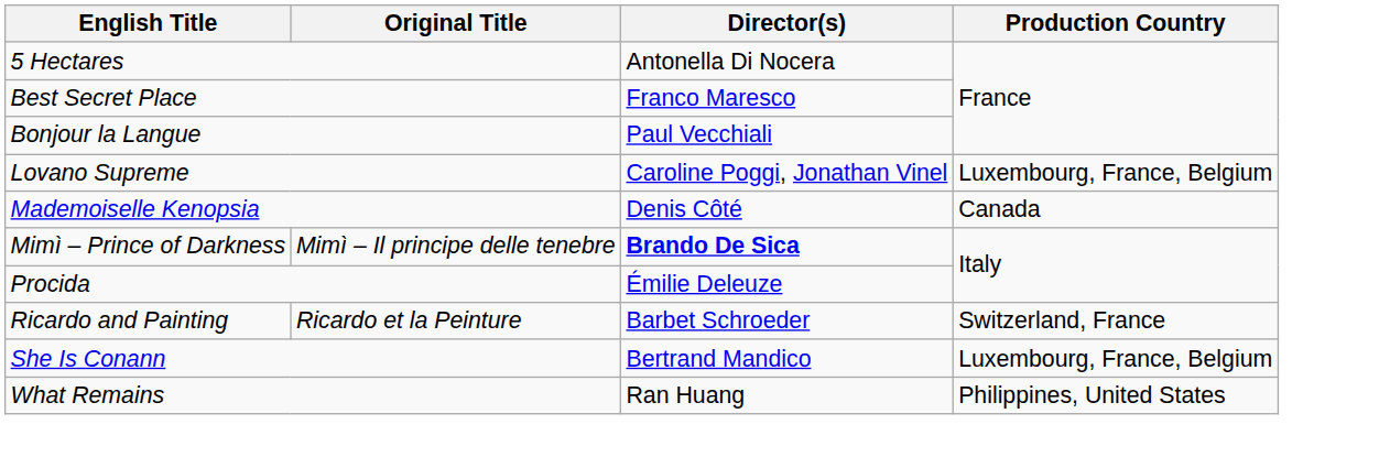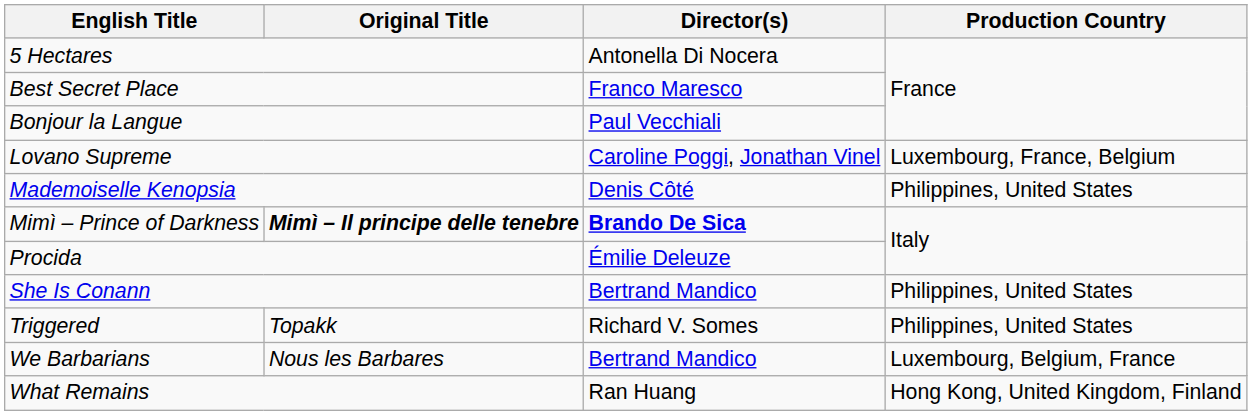Mademoiselle Kenopsia | Production Country: Canada -> Philippines, United States
Mimì – Prince of Darkness | Original Title: normal -> bold
- row: Ricardo and Painting | Ricardo et la Peinture | Barbet Schroeder | Switzerland, France
She Is Conann | Production Country: Luxembourg, France, Belgium -> Philippines, United States
+ row: Triggered | Topakk | Richard V. Somes | Philippines, United States
+ row: We Barbarians | Nous les Barbares | Bertrand Mandico | Luxembourg, Belgium, France
What Remains | Production Country: Philippines, United States -> Hong Kong, United Kingdom, Finland
